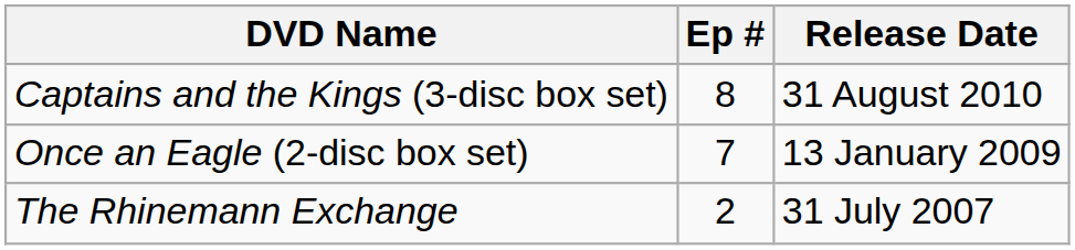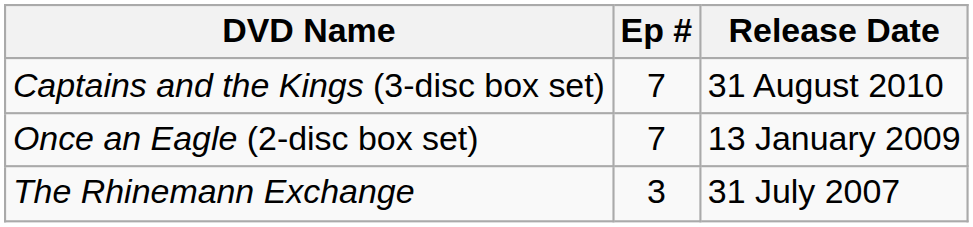Captains and the Kings (3-disc box set) | Ep #: 8 -> 7
The Rhinemann Exchange | Ep #: 2 -> 3
